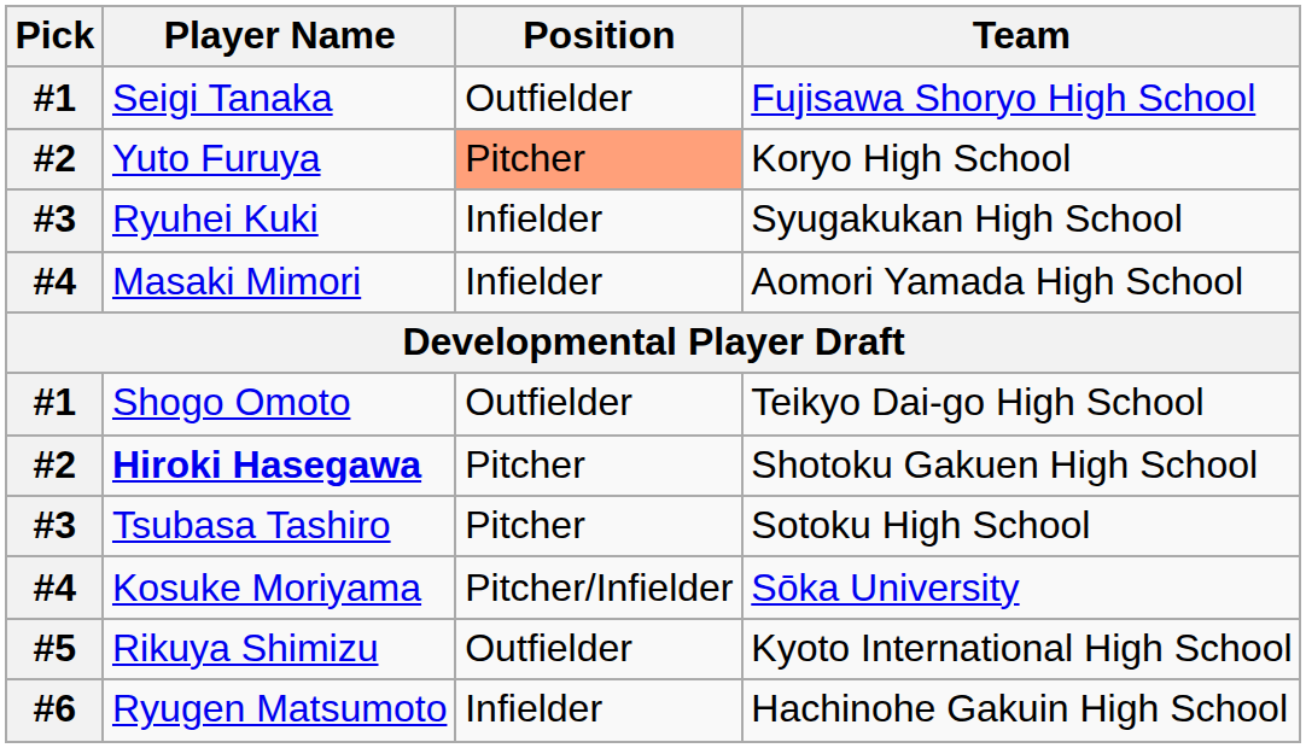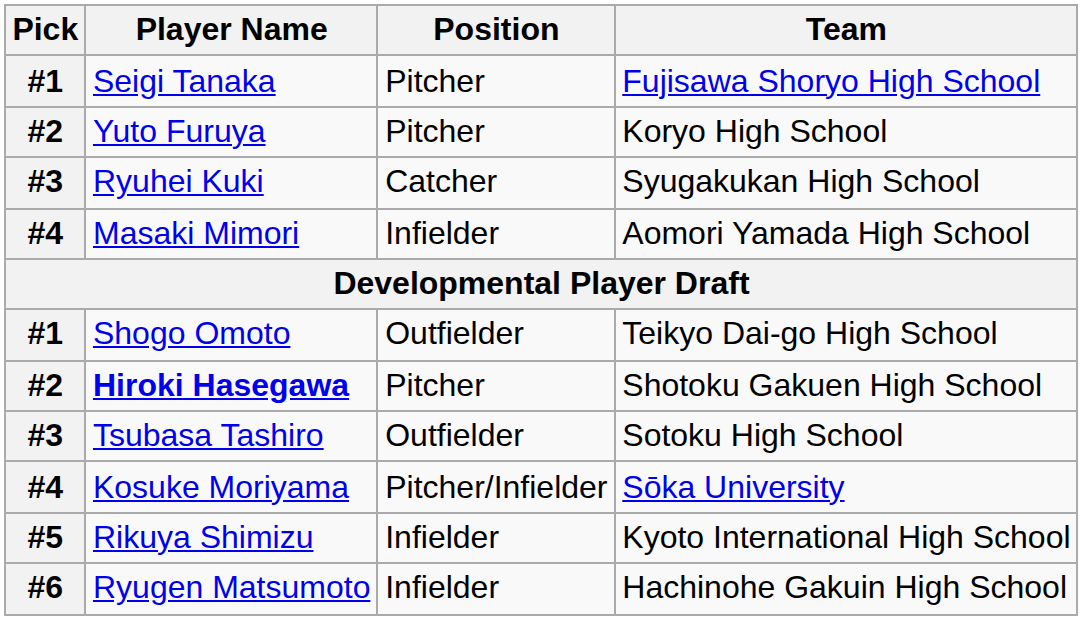Seigi Tanaka | Position: Outfielder -> Pitcher
Yuto Furuya | Position: lightsalmon background -> no background
Ryuhei Kuki | Position: Infielder -> Catcher
Tsubasa Tashiro | Position: Pitcher -> Outfielder
Rikuya Shimizu | Position: Outfielder -> Infielder
